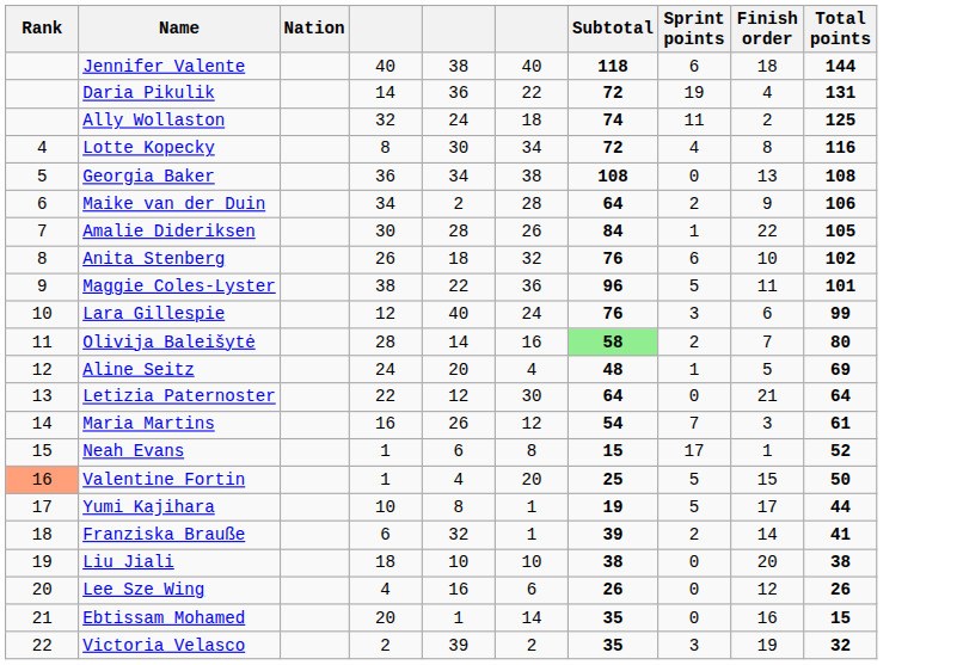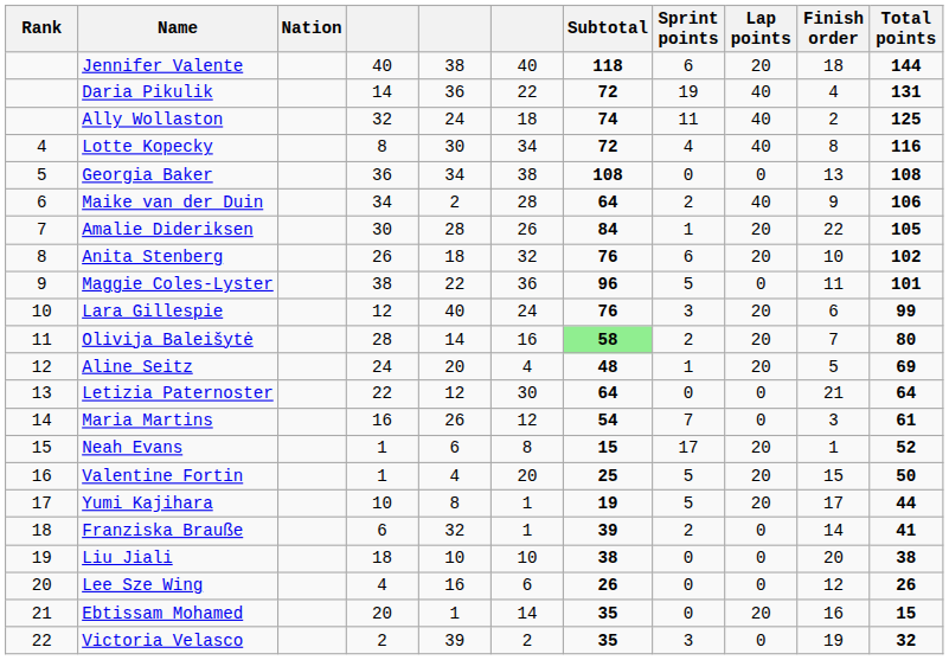+ column: Lap points | 20 | 40 | 40 | 40 | 0 | 40 | 20 | 20 | 0 | 20 | 20 | 20 | 0 | 0 | 20 | 20 | 20 | 0 | 0 | 0 | 20 | 0
Valentine Fortin | Rank: lightsalmon background -> no background
